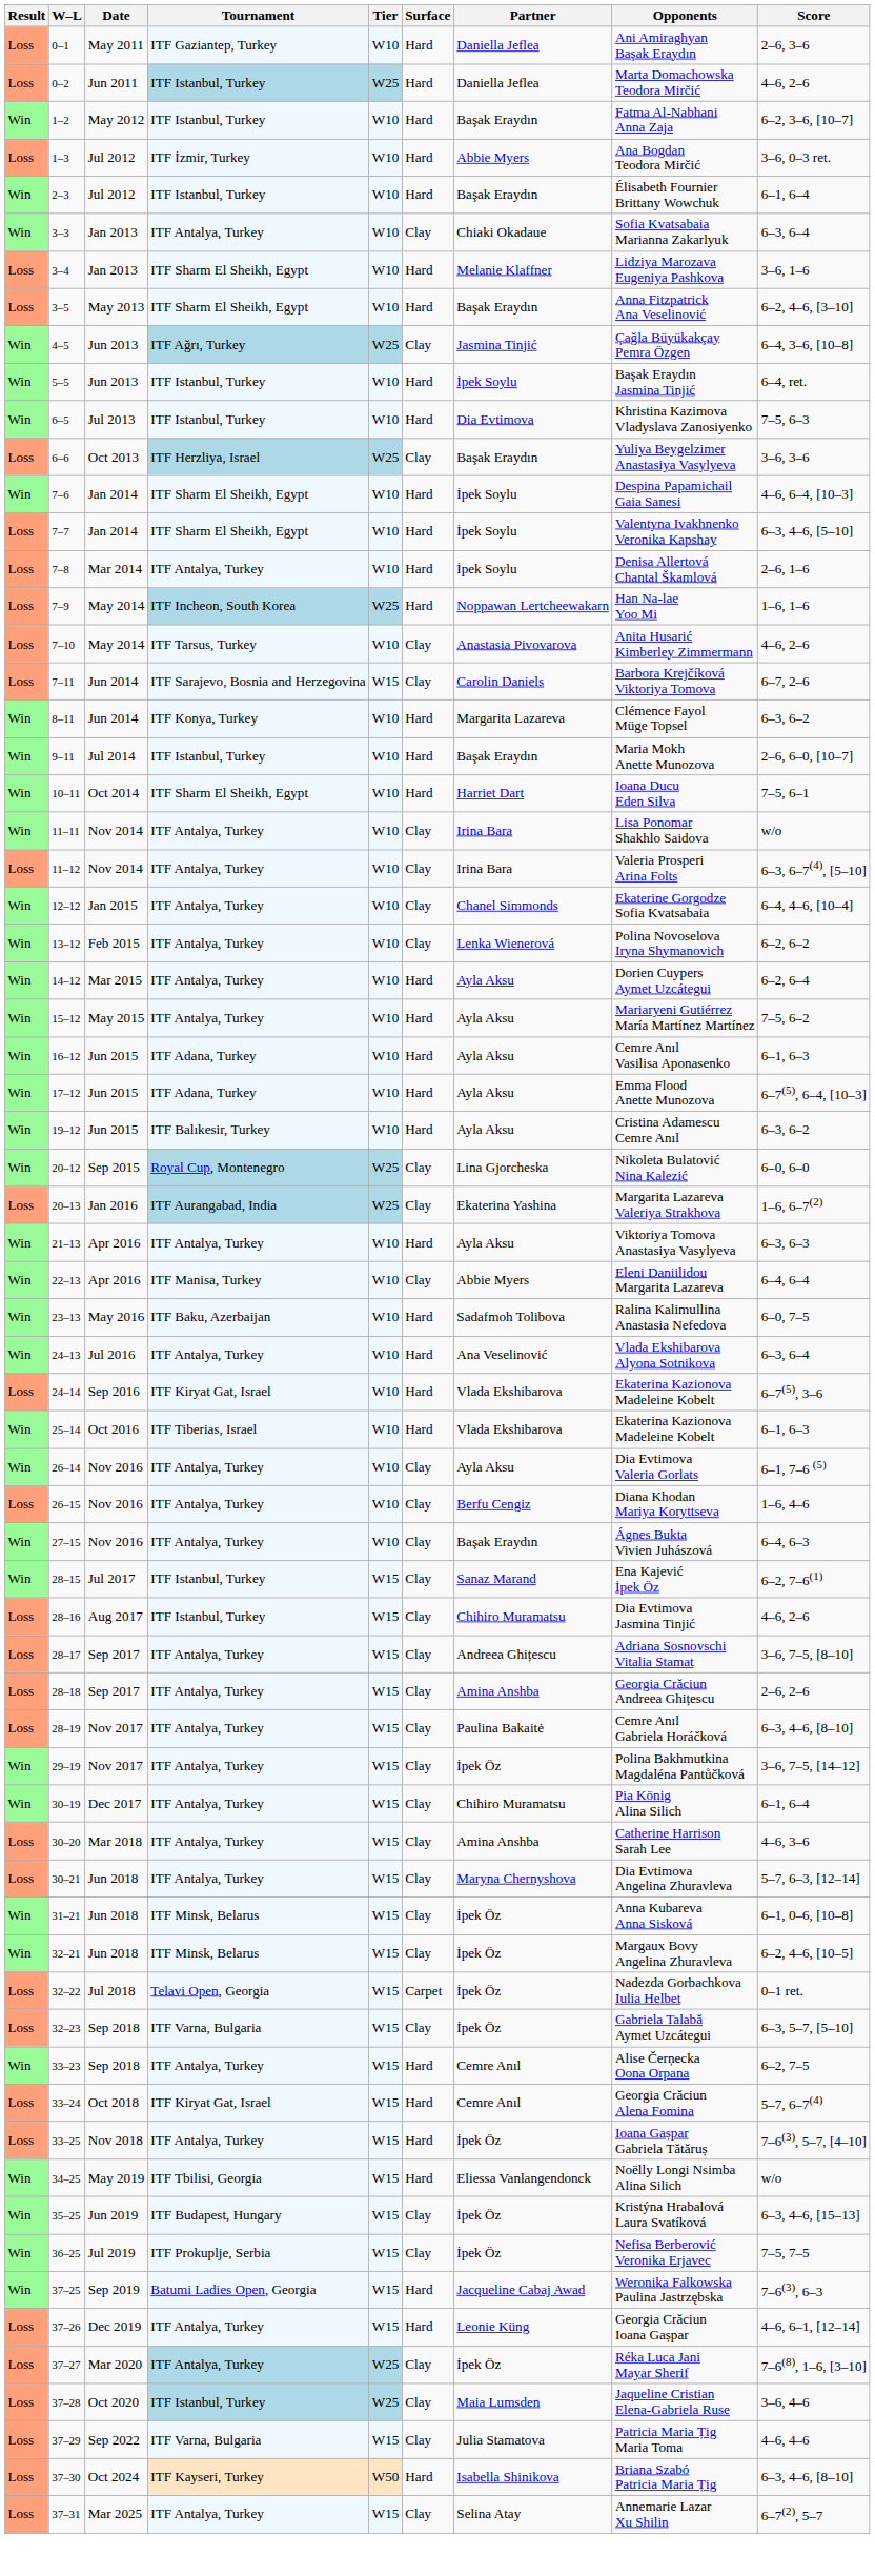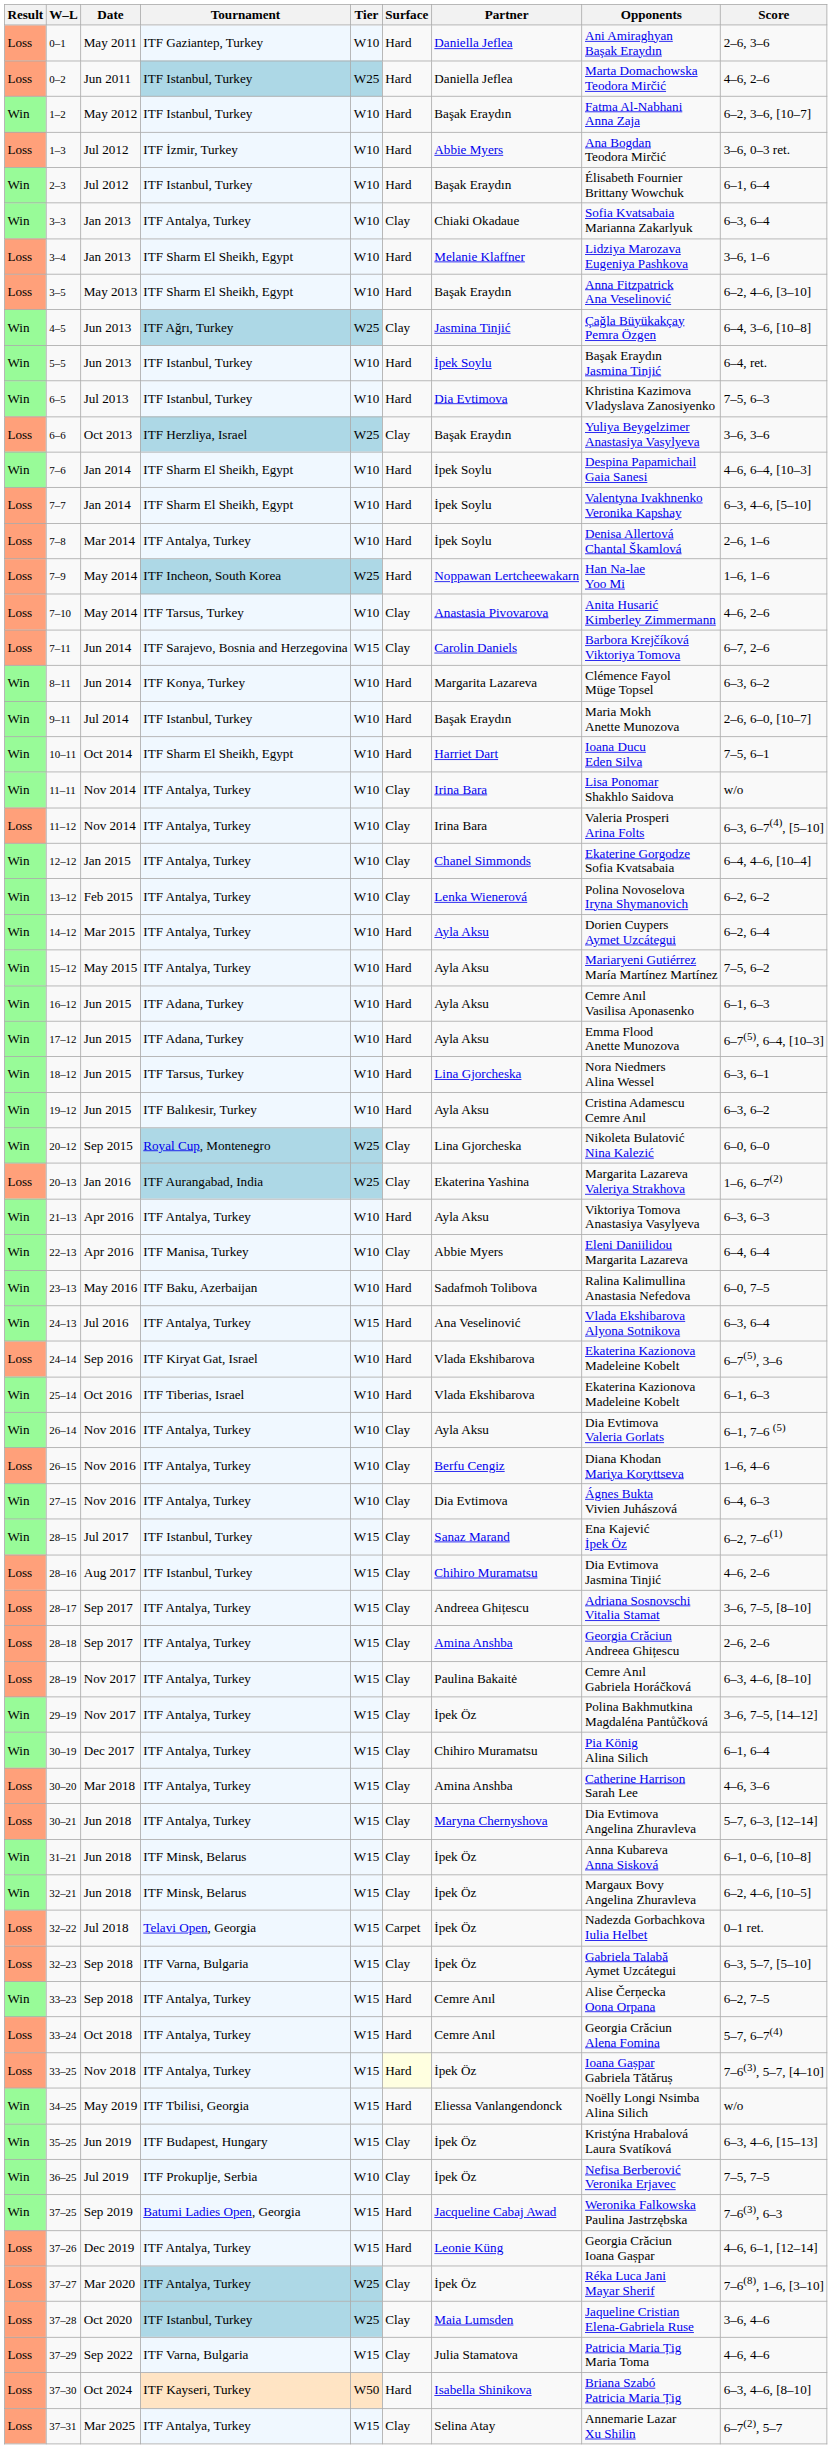+ row: Win | 18–12 | Jun 2015 | ITF Tarsus, Turkey | W10 | Hard | Lina Gjorcheska | Nora Niedmers Alina Wessel | 6–3, 6–1
24–13 | Tier: W10 -> W15
27–15 | Partner: Başak Eraydın -> Dia Evtimova
33–24 | Tournament: ITF Kiryat Gat, Israel -> ITF Antalya, Turkey
33–25 | Surface: no background -> lightyellow background
36–25 | Tier: W15 -> W10
